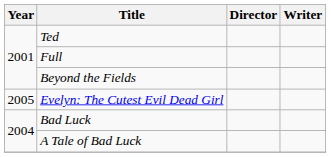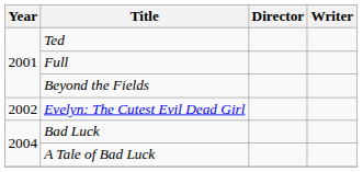Evelyn: The Cutest Evil Dead Girl | Year: 2005 -> 2002
